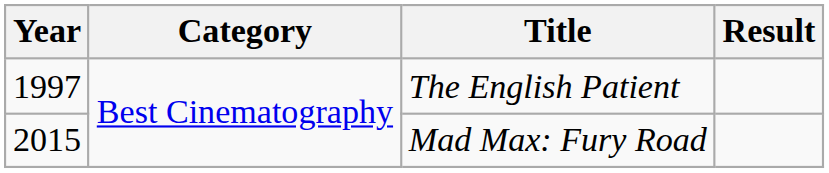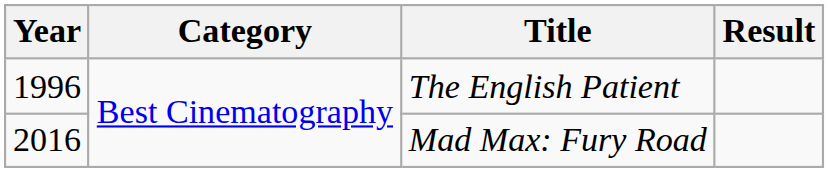The English Patient | Year: 1997 -> 1996
Mad Max: Fury Road | Year: 2015 -> 2016
